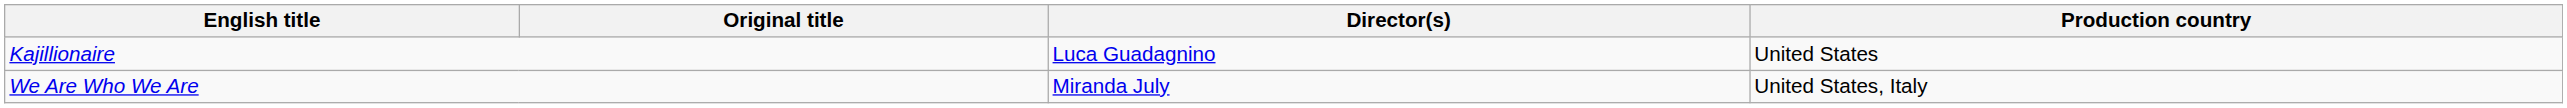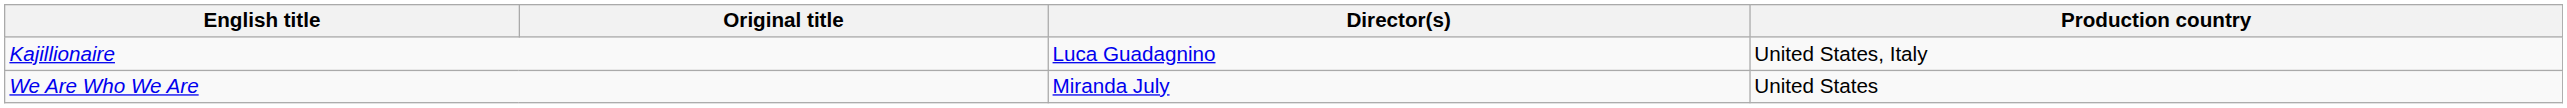Kajillionaire | Production country: United States -> United States, Italy
We Are Who We Are | Production country: United States, Italy -> United States
